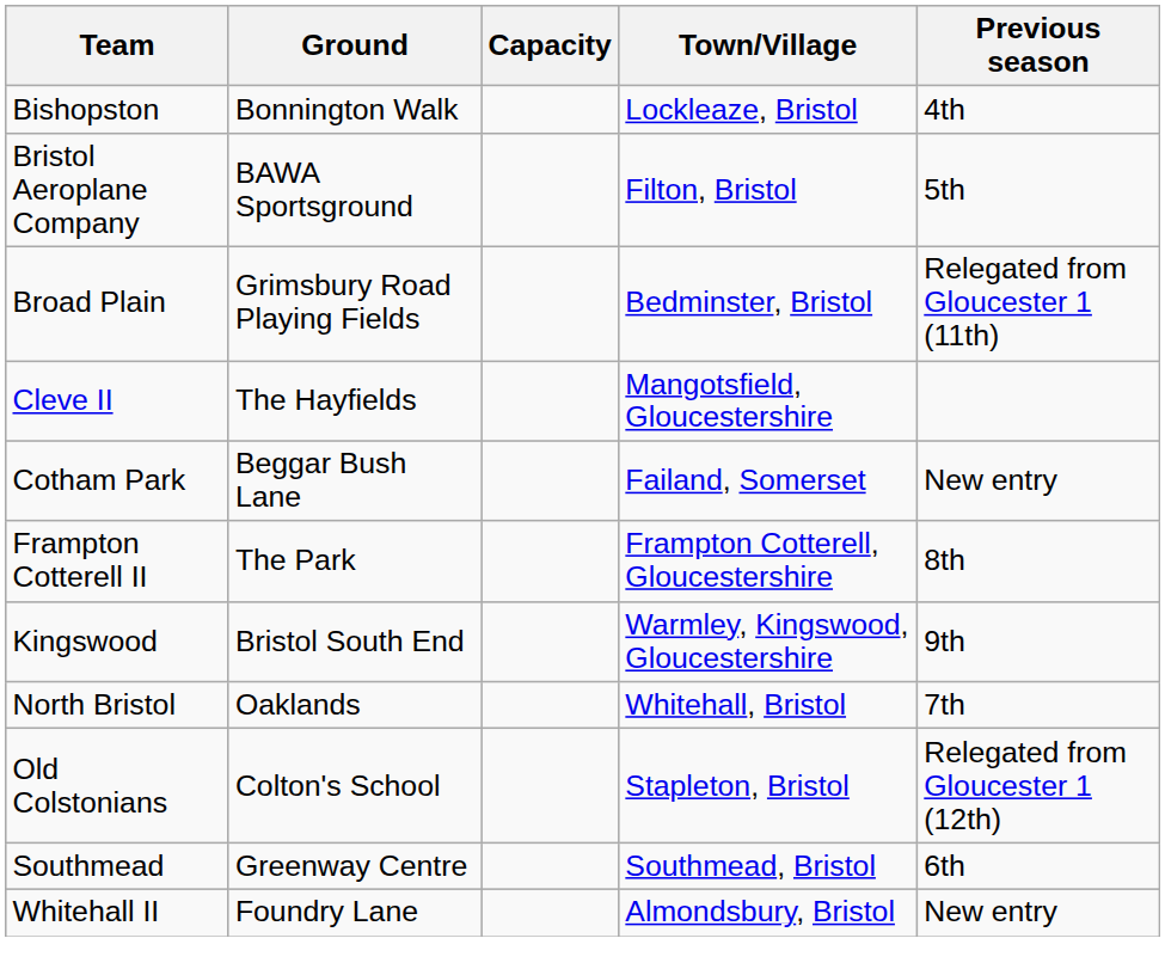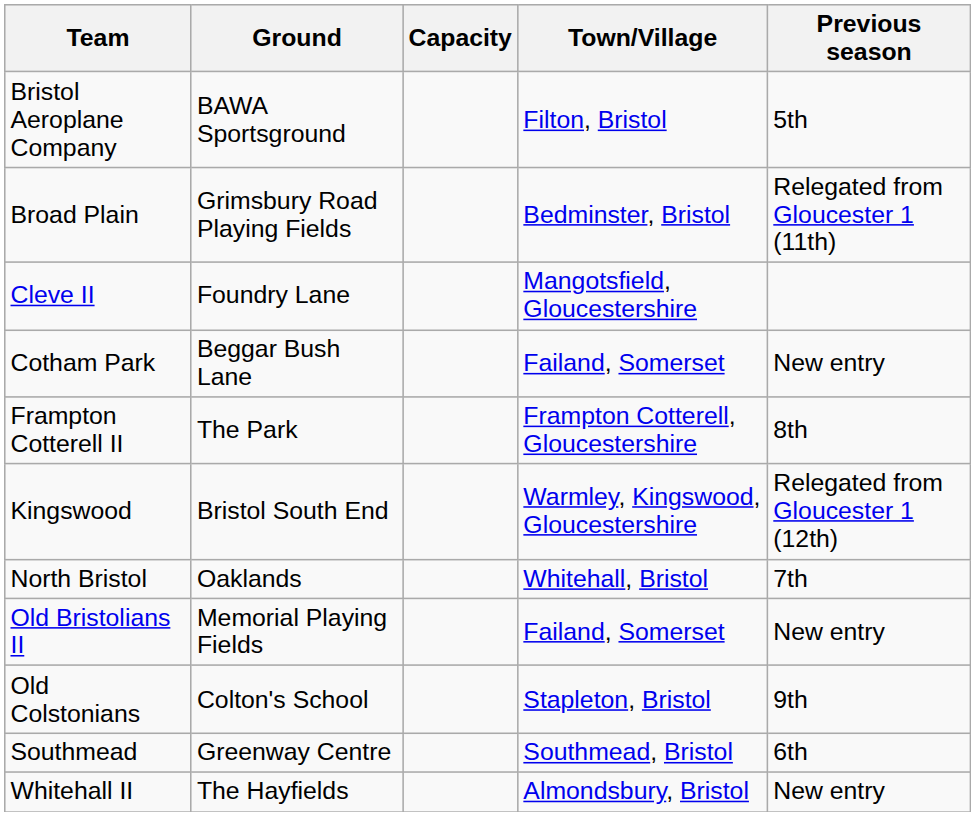- row: Bishopston | Bonnington Walk | Lockleaze, Bristol | 4th
Cleve II | Ground: The Hayfields -> Foundry Lane
Kingswood | Previous season: 9th -> Relegated from Gloucester 1 (12th)
+ row: Old Bristolians II | Memorial Playing Fields | Failand, Somerset | New entry
Old Colstonians | Previous season: Relegated from Gloucester 1 (12th) -> 9th
Whitehall II | Ground: Foundry Lane -> The Hayfields
